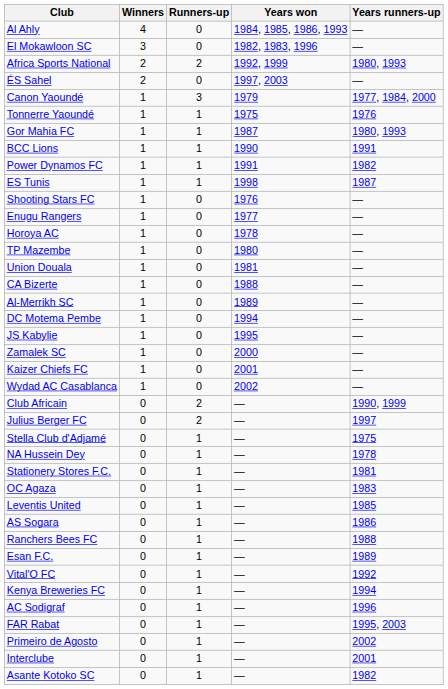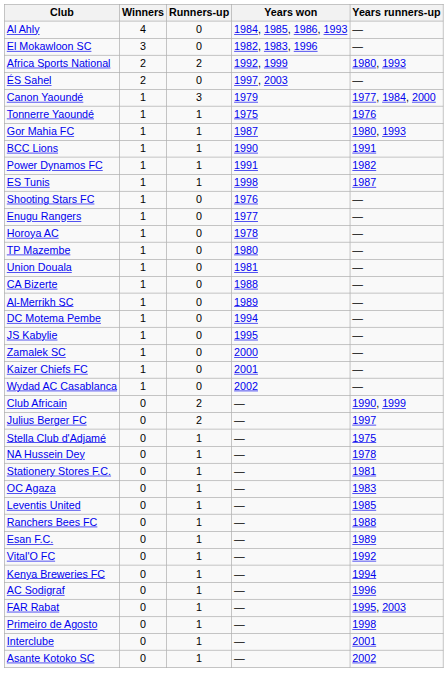- row: AS Sogara | 0 | 1 | — | 1986
Primeiro de Agosto | Years runners-up: 2002 -> 1998
Asante Kotoko SC | Years runners-up: 1982 -> 2002
